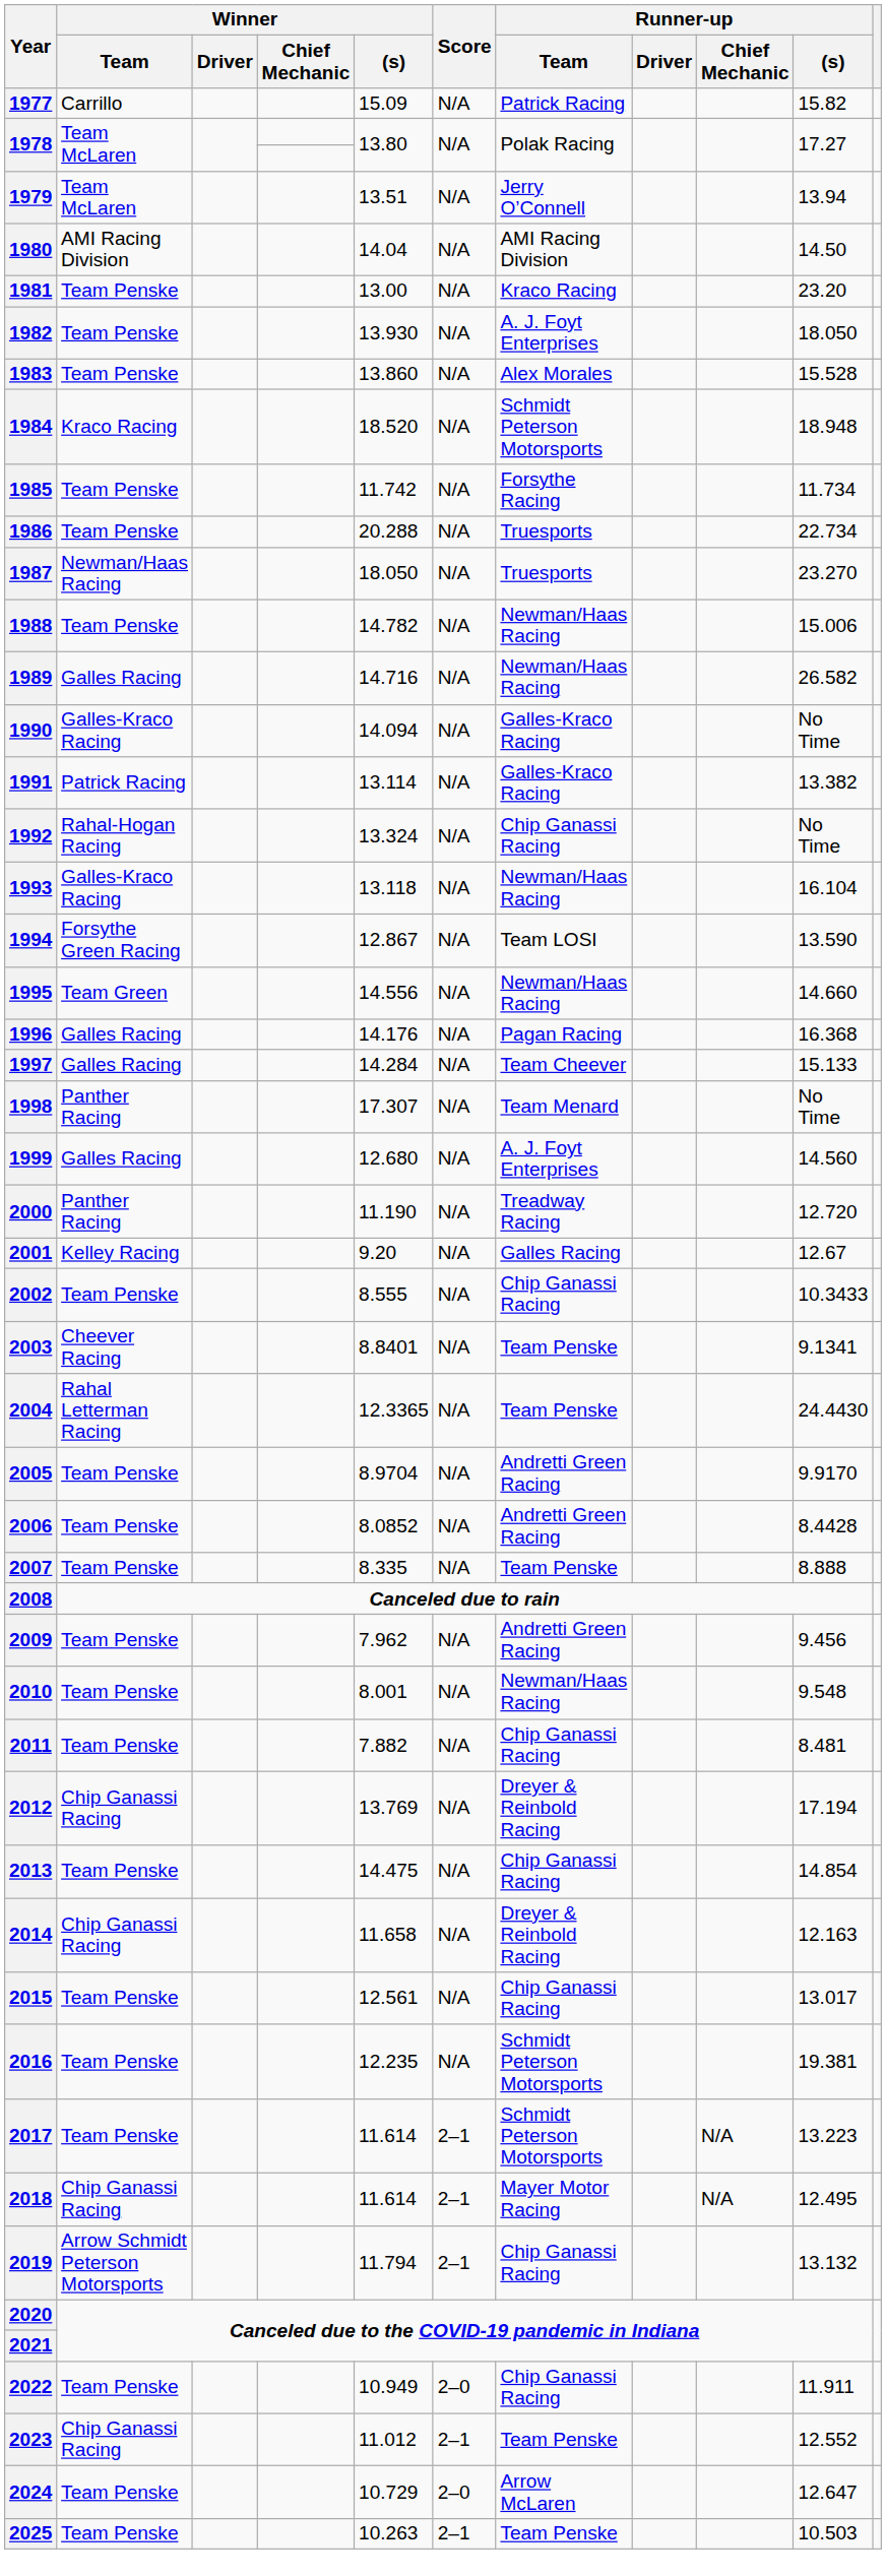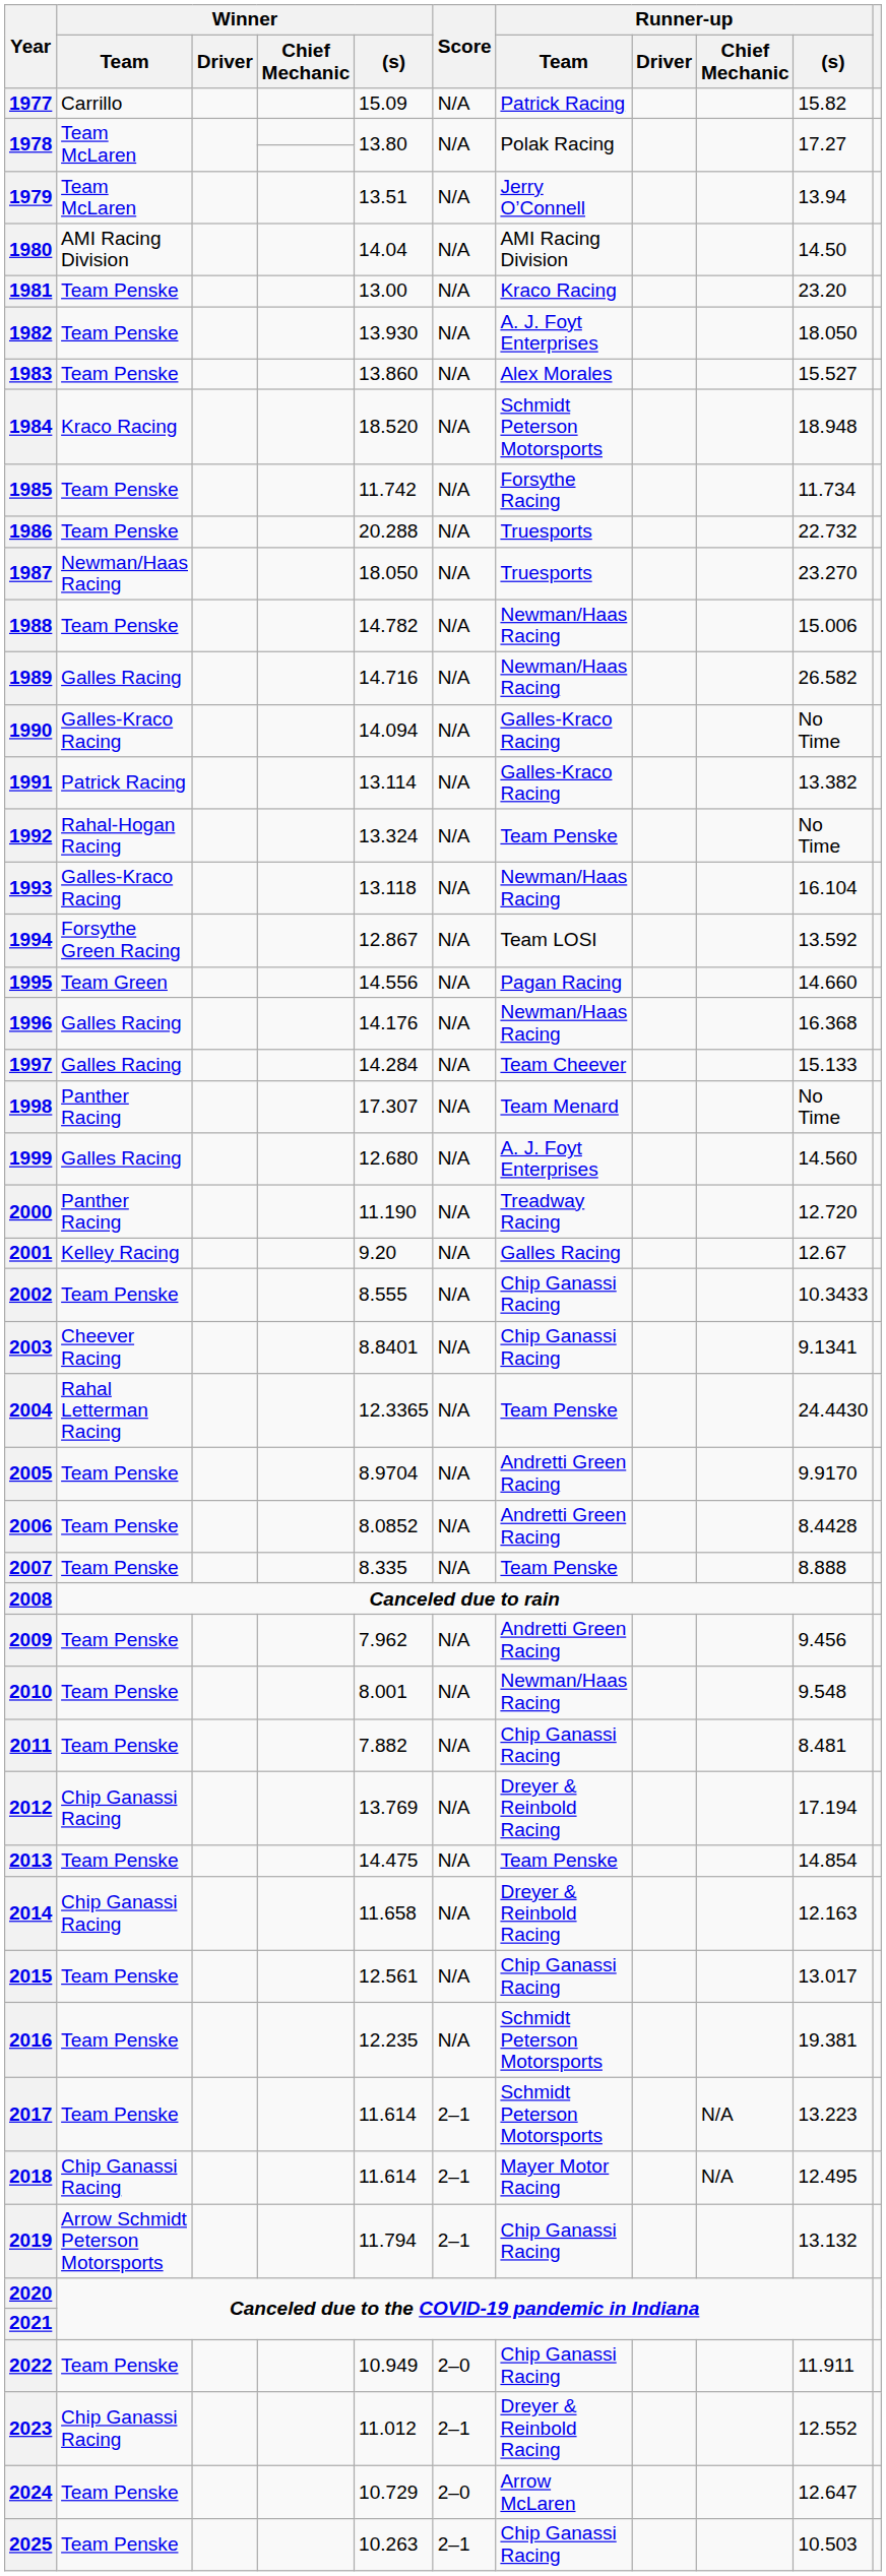1983 | Runner-up / (s): 15.528 -> 15.527
1986 | Runner-up / (s): 22.734 -> 22.732
1992 | Runner-up / Team: Chip Ganassi Racing -> Team Penske
1994 | Runner-up / (s): 13.590 -> 13.592
1995 | Runner-up / Team: Newman/Haas Racing -> Pagan Racing
1996 | Runner-up / Team: Pagan Racing -> Newman/Haas Racing
2003 | Runner-up / Team: Team Penske -> Chip Ganassi Racing
2013 | Runner-up / Team: Chip Ganassi Racing -> Team Penske
2023 | Runner-up / Team: Team Penske -> Dreyer & Reinbold Racing
2025 | Runner-up / Team: Team Penske -> Chip Ganassi Racing
